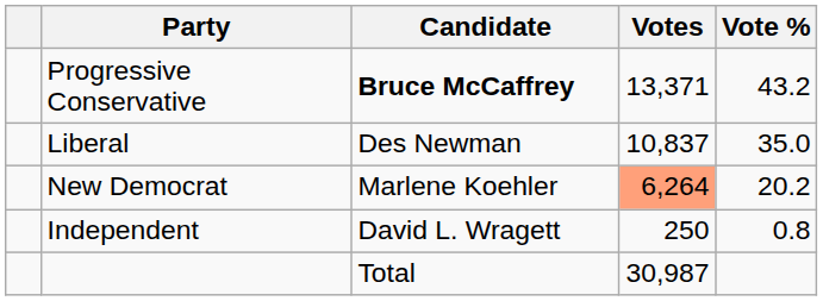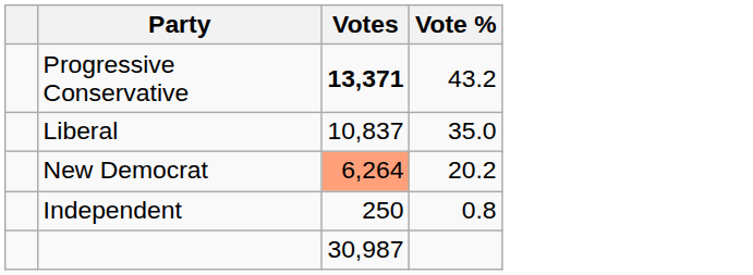- column: Candidate | Bruce McCaffrey | Des Newman | Marlene Koehler | David L. Wragett | Total
Progressive Conservative | Votes: normal -> bold
